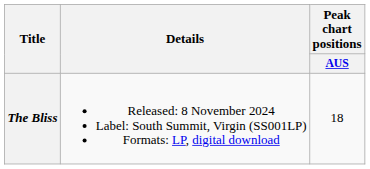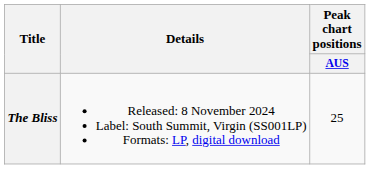The Bliss | Peak chart positions / AUS: 18 -> 25
